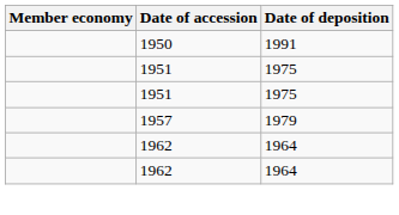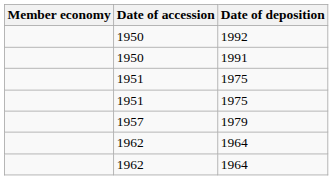+ row: 1950 | 1992
